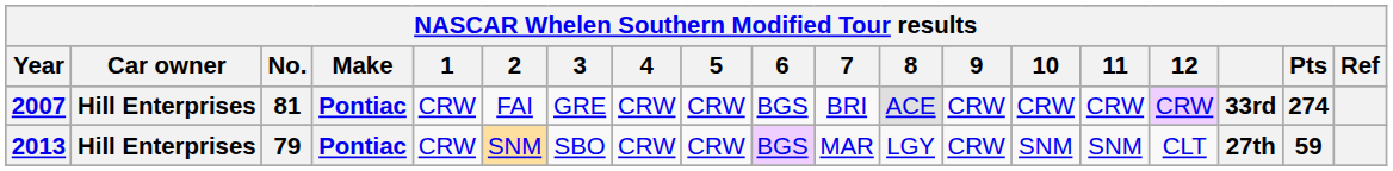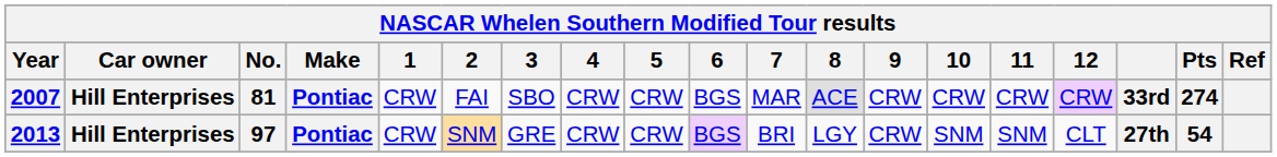2007 | 3: GRE -> SBO
2007 | 7: BRI -> MAR
2013 | No.: 79 -> 97
2013 | 3: SBO -> GRE
2013 | 7: MAR -> BRI
2013 | Pts: 59 -> 54
